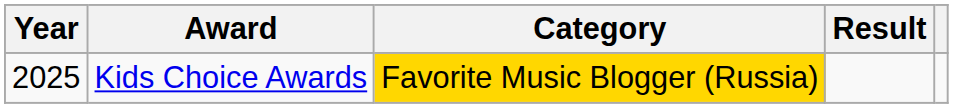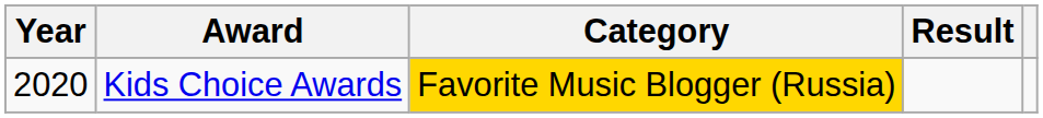Kids Choice Awards | Year: 2025 -> 2020
